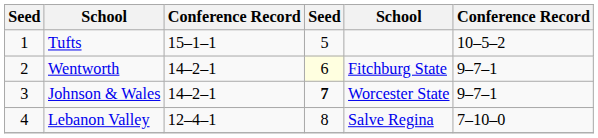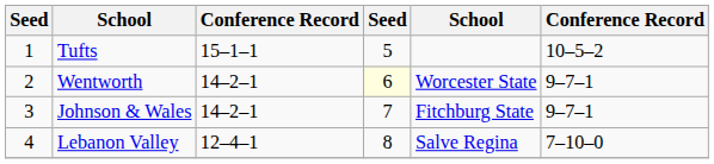Wentworth | column 5: Fitchburg State -> Worcester State
Johnson & Wales | column 4: bold -> normal
Johnson & Wales | column 5: Worcester State -> Fitchburg State
